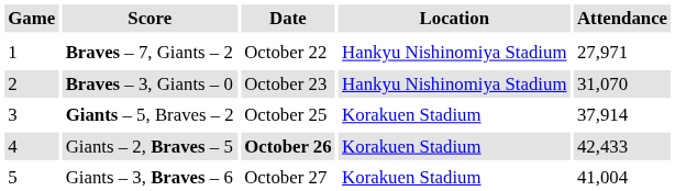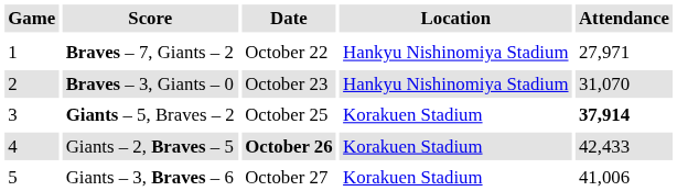Giants – 5, Braves – 2 | Attendance: normal -> bold
Giants – 3, Braves – 6 | Attendance: 41,004 -> 41,006
